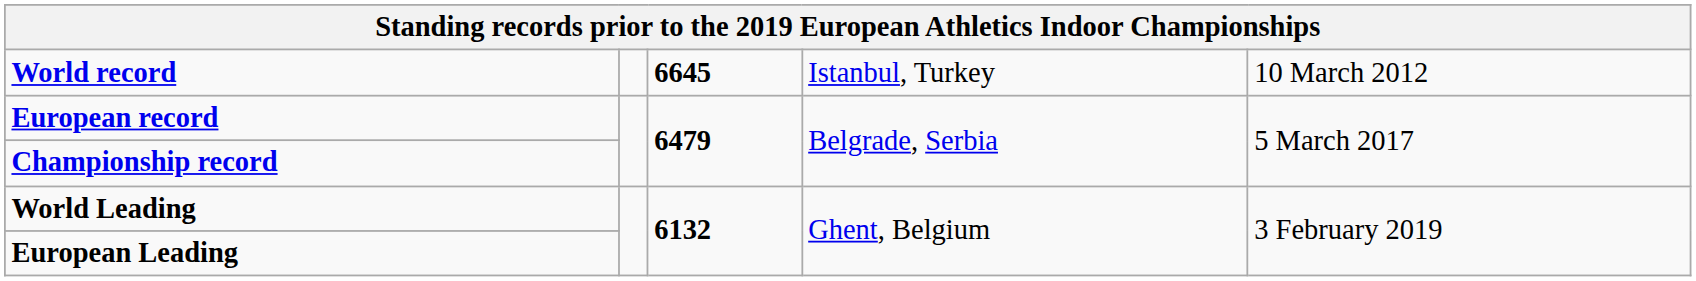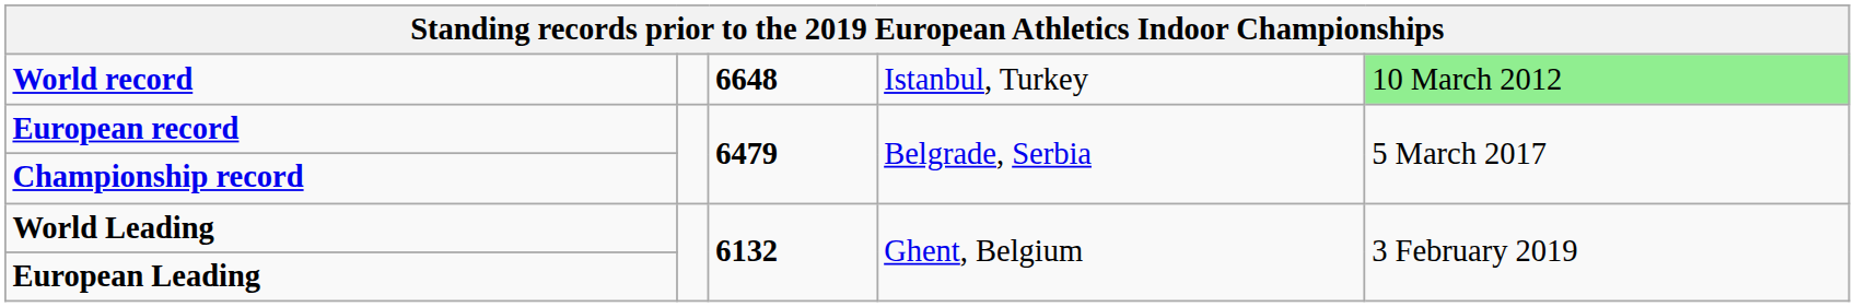World record | column 3: 6645 -> 6648
World record | column 5: no background -> lightgreen background
